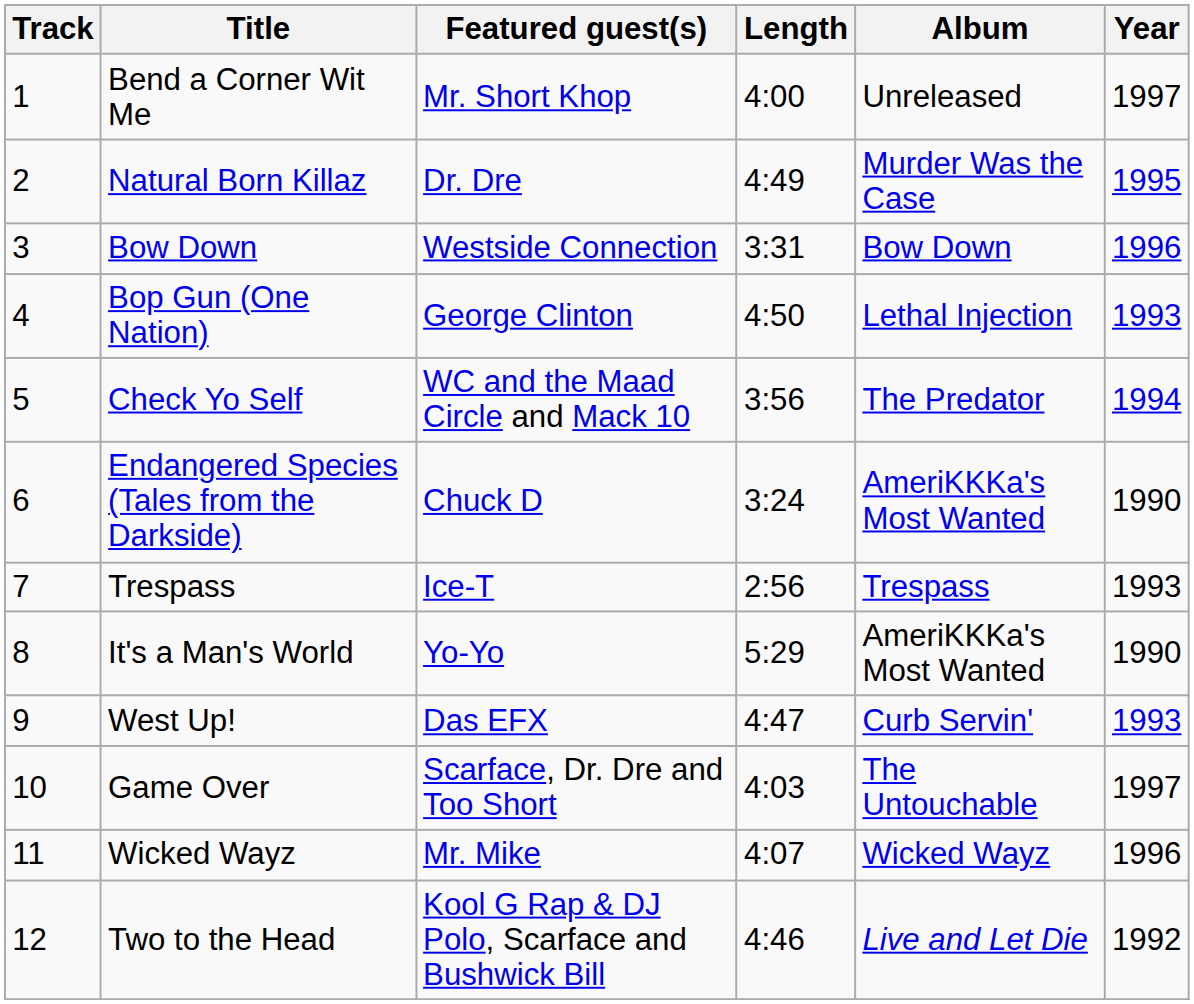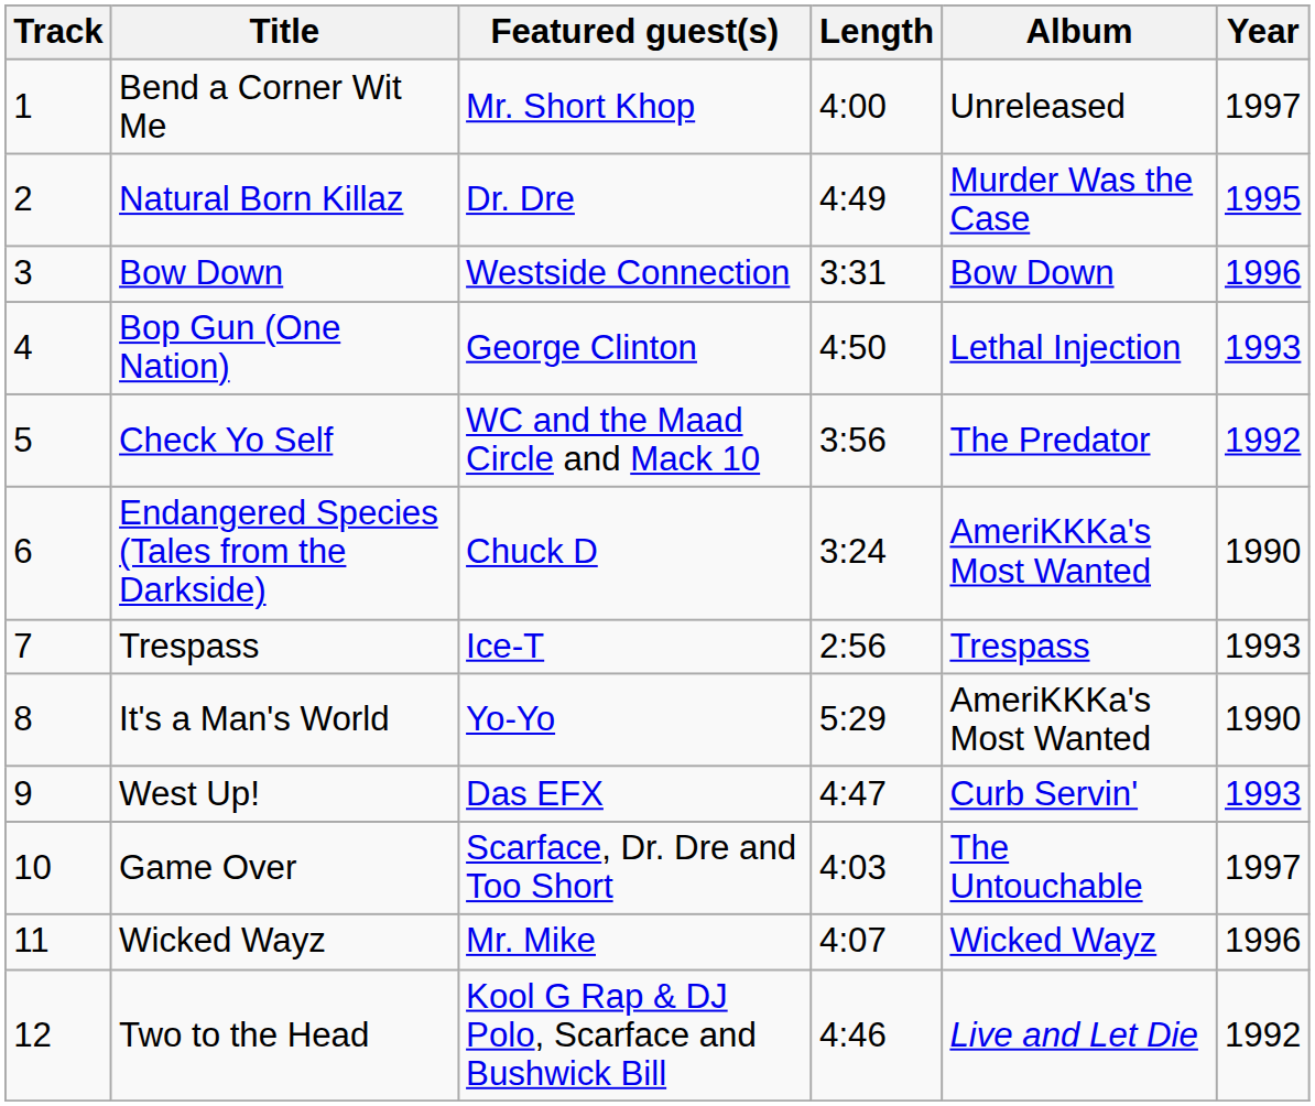Check Yo Self | Year: 1994 -> 1992
